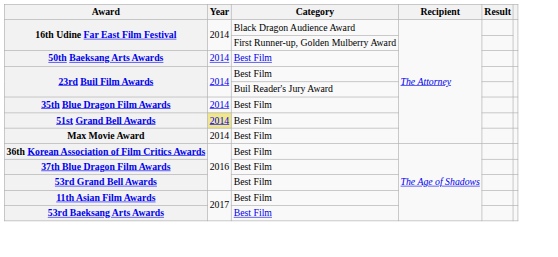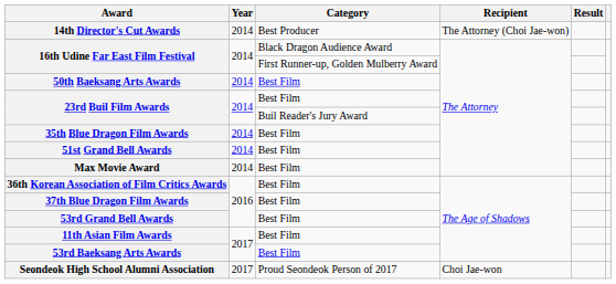+ row: 14th Director's Cut Awards | 2014 | Best Producer | The Attorney (Choi Jae-won)
51st Grand Bell Awards | Year: khaki background -> no background
+ row: Seondeok High School Alumni Association | 2017 | Proud Seondeok Person of 2017 | Choi Jae-won
